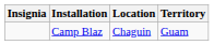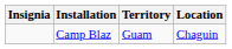columns swapped: Location <-> Territory
